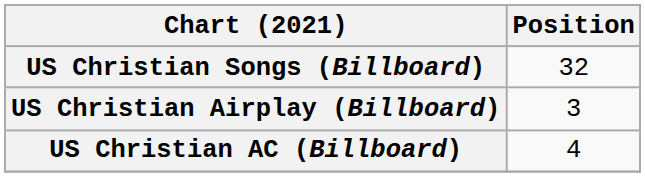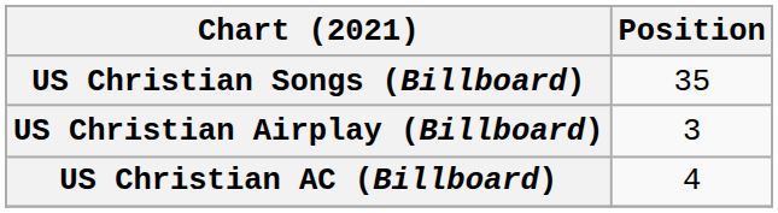US Christian Songs (Billboard) | Position: 32 -> 35
